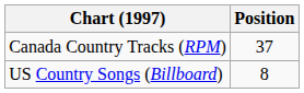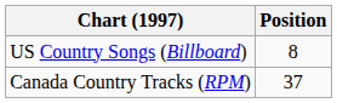rows swapped: Canada Country Tracks (RPM) <-> US Country Songs (Billboard)
